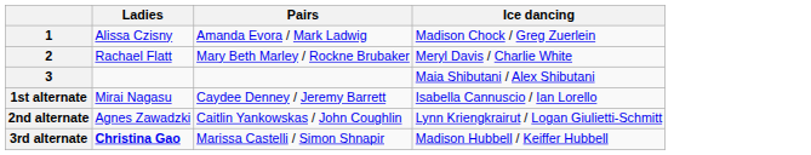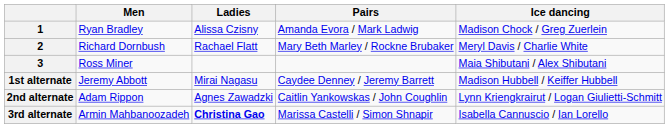+ column: Men | Ryan Bradley | Richard Dornbush | Ross Miner | Jeremy Abbott | Adam Rippon | Armin Mahbanoozadeh
1st alternate | Ice dancing: Isabella Cannuscio / Ian Lorello -> Madison Hubbell / Keiffer Hubbell
3rd alternate | Ice dancing: Madison Hubbell / Keiffer Hubbell -> Isabella Cannuscio / Ian Lorello
